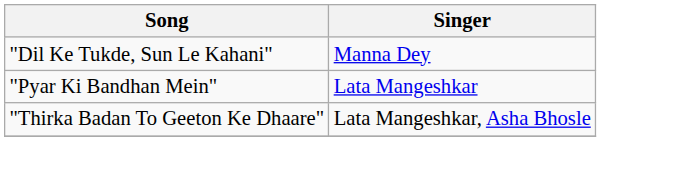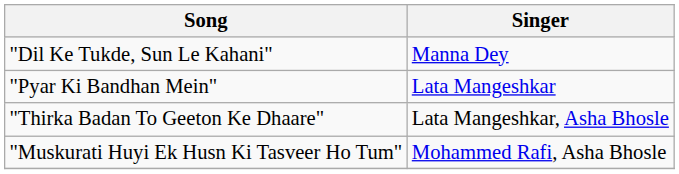+ row: "Muskurati Huyi Ek Husn Ki Tasveer Ho Tum" | Mohammed Rafi, Asha Bhosle
